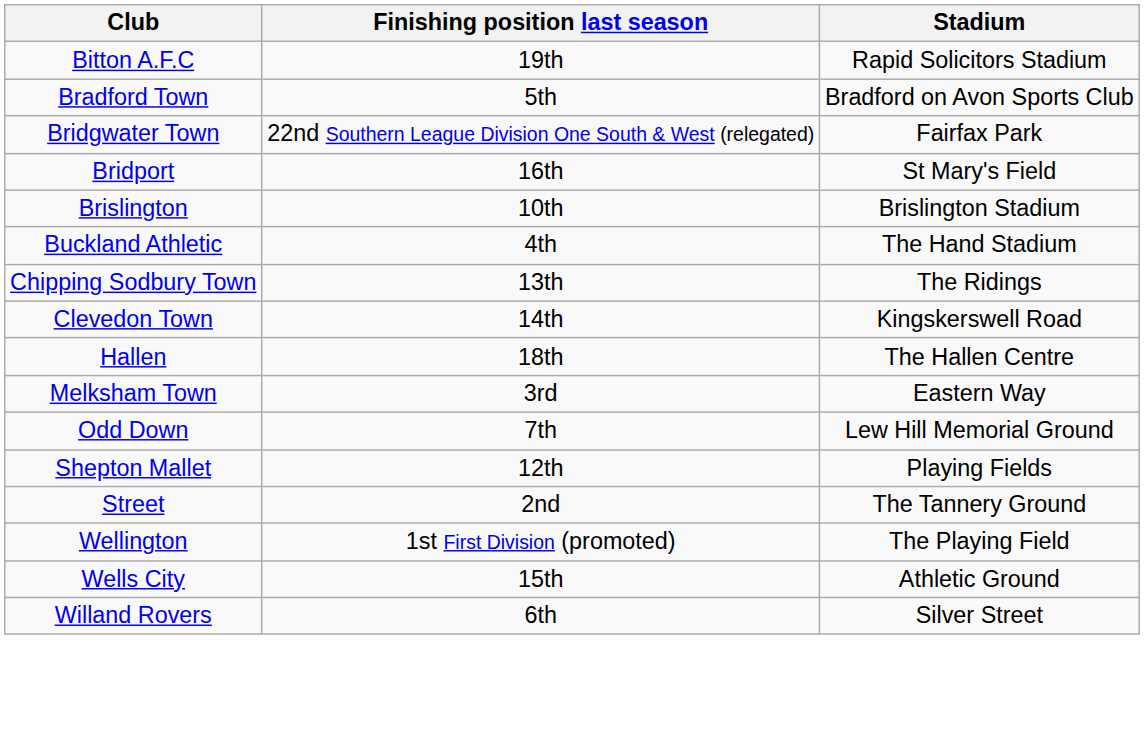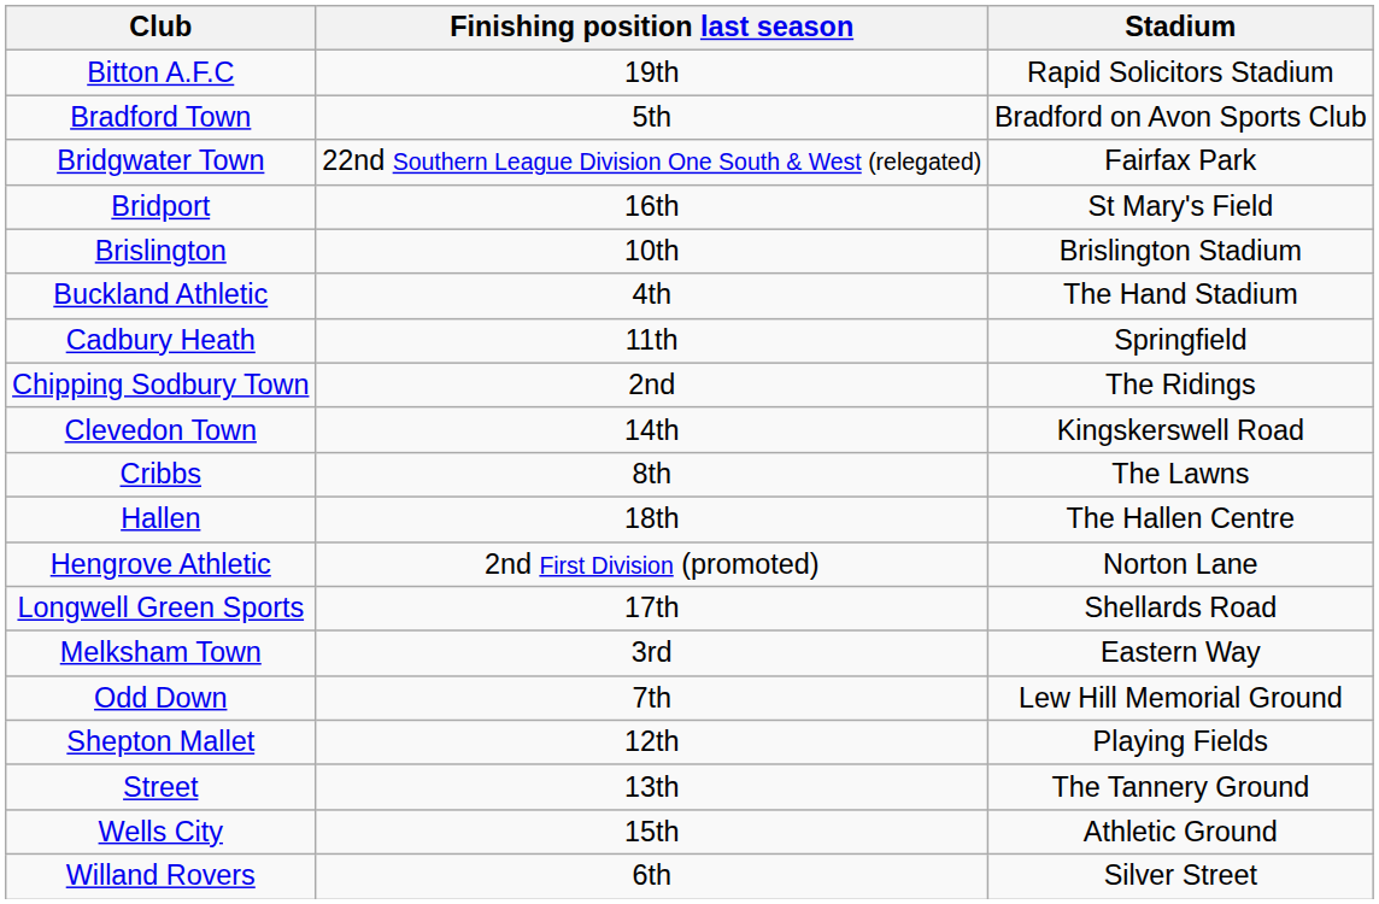+ row: Cadbury Heath | 11th | Springfield
Chipping Sodbury Town | Finishing position last season: 13th -> 2nd
+ row: Cribbs | 8th | The Lawns
+ row: Hengrove Athletic | 2nd First Division (promoted) | Norton Lane
+ row: Longwell Green Sports | 17th | Shellards Road
Street | Finishing position last season: 2nd -> 13th
- row: Wellington | 1st First Division (promoted) | The Playing Field
